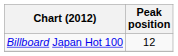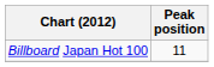Billboard Japan Hot 100 | Peak position: 12 -> 11
